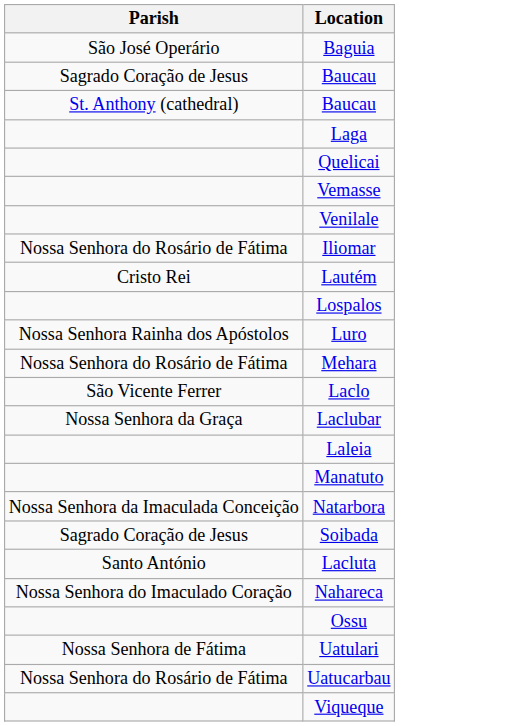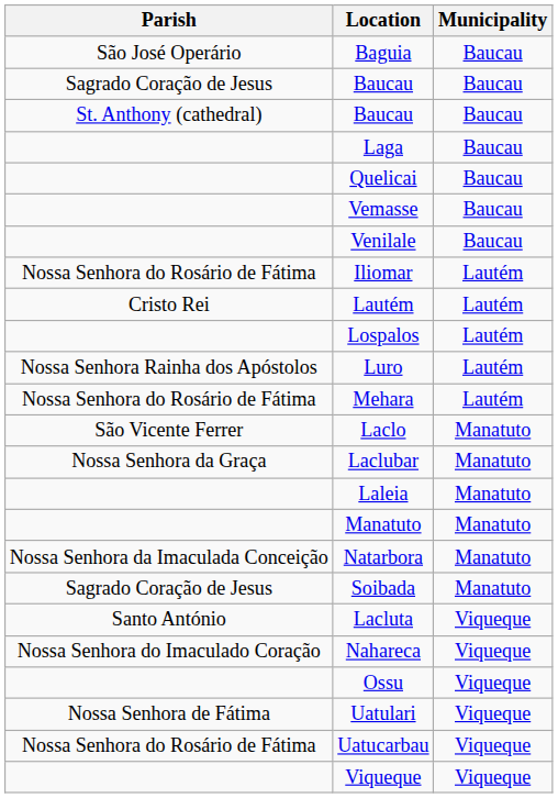+ column: Municipality | Baucau | Baucau | Baucau | Baucau | Baucau | Baucau | Baucau | Lautém | Lautém | Lautém | Lautém | Lautém | Manatuto | Manatuto | Manatuto | Manatuto | Manatuto | Manatuto | Viqueque | Viqueque | Viqueque | Viqueque | Viqueque | Viqueque
